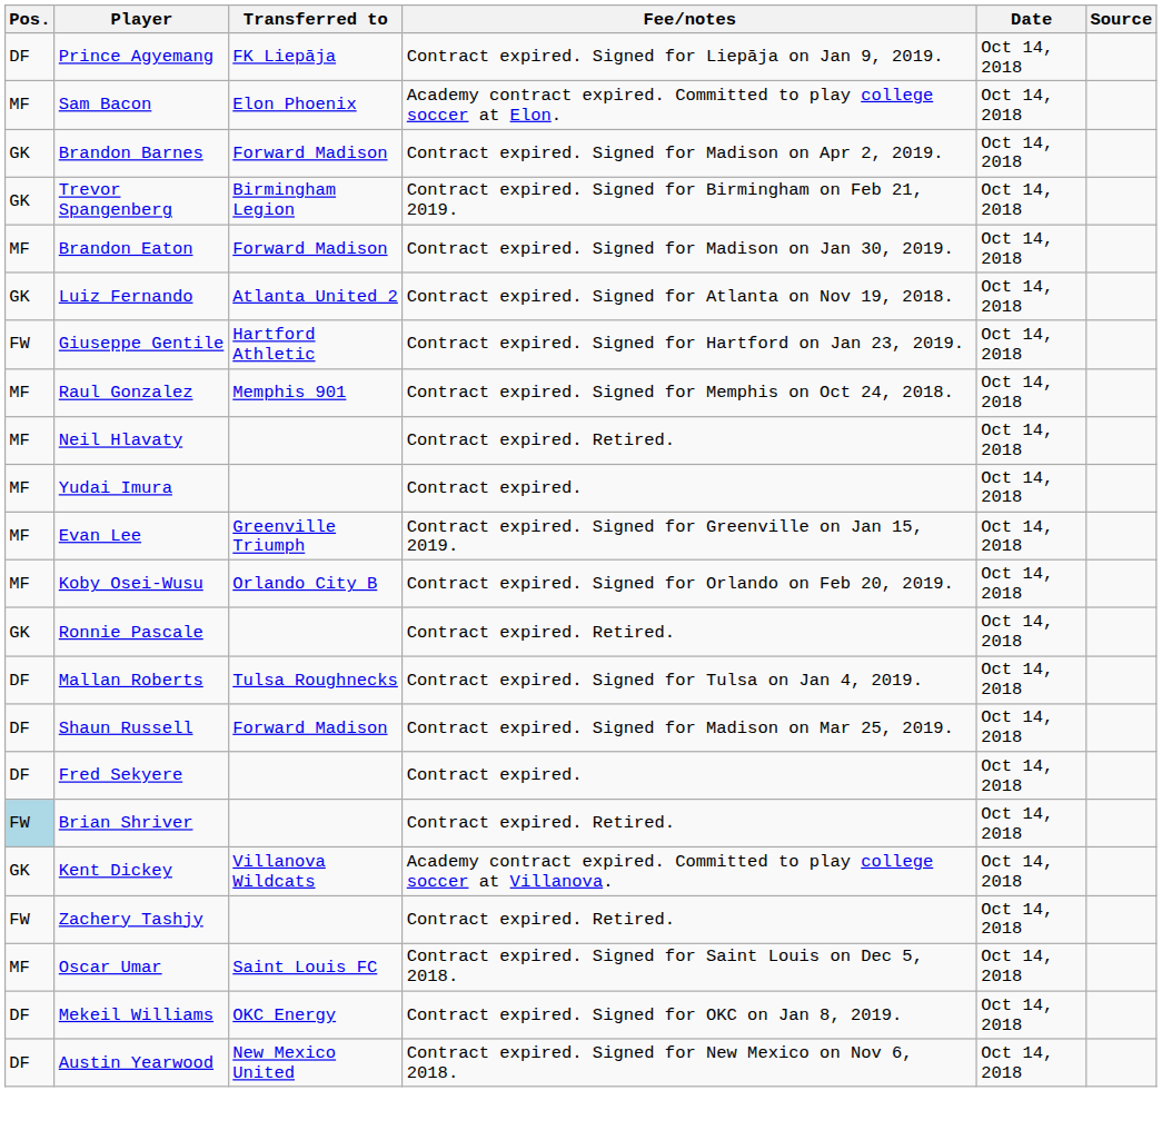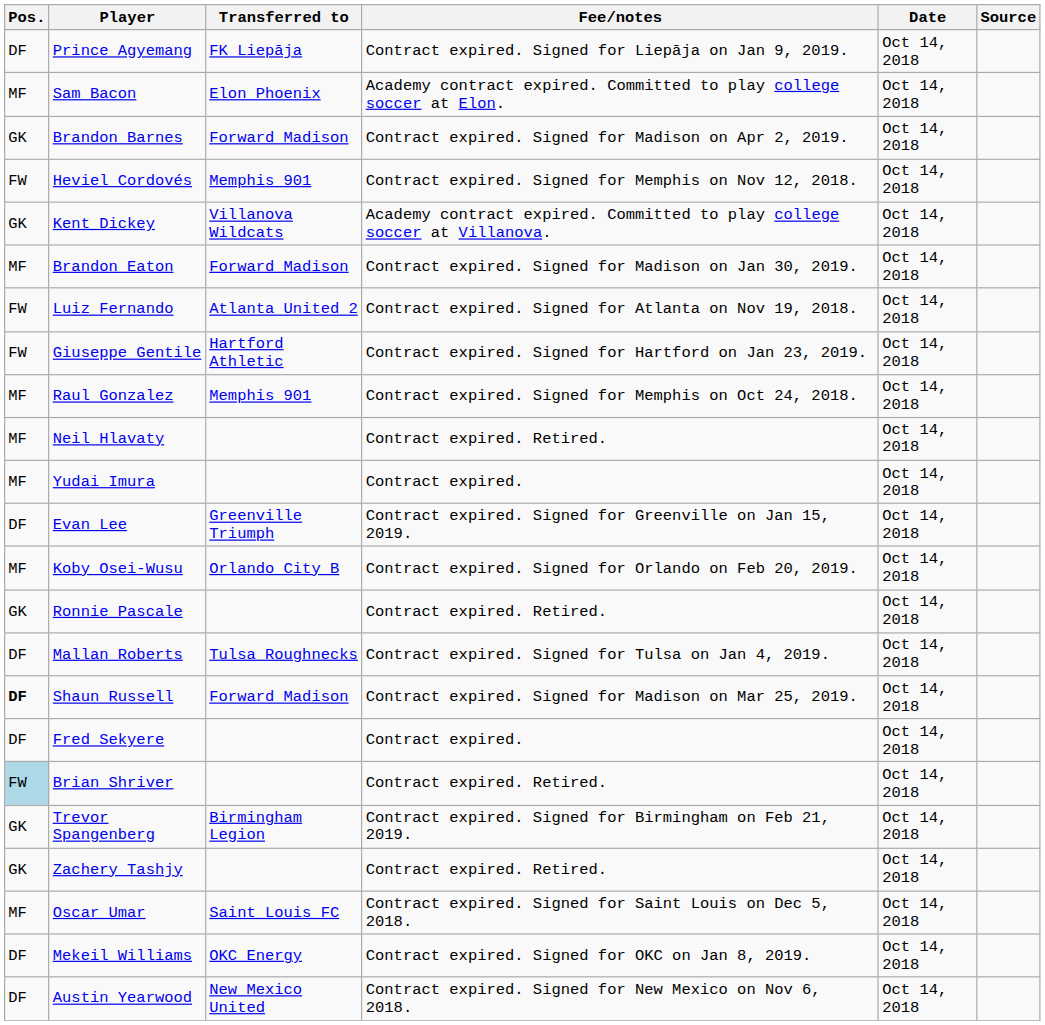+ row: FW | Heviel Cordovés | Memphis 901 | Contract expired. Signed for Memphis on Nov 12, 2018. | Oct 14, 2018
rows swapped: Kent Dickey <-> Trevor Spangenberg
Luiz Fernando | Pos.: GK -> FW
Evan Lee | Pos.: MF -> DF
Shaun Russell | Pos.: normal -> bold
Zachery Tashjy | Pos.: FW -> GK
